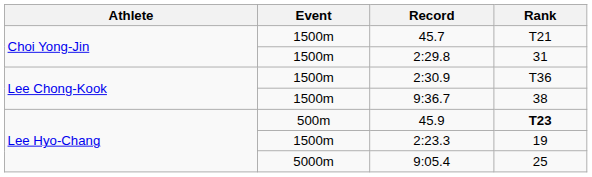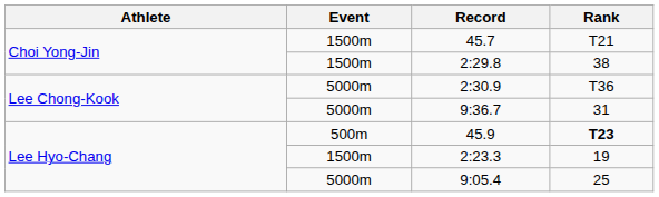2:29.8 | Rank: 31 -> 38
2:30.9 | Event: 1500m -> 5000m
9:36.7 | Event: 1500m -> 5000m
9:36.7 | Rank: 38 -> 31
